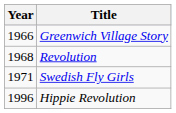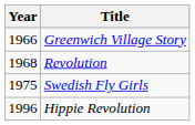Swedish Fly Girls | Year: 1971 -> 1975
